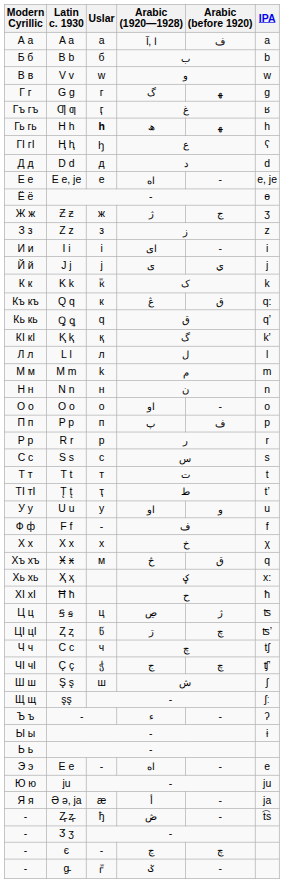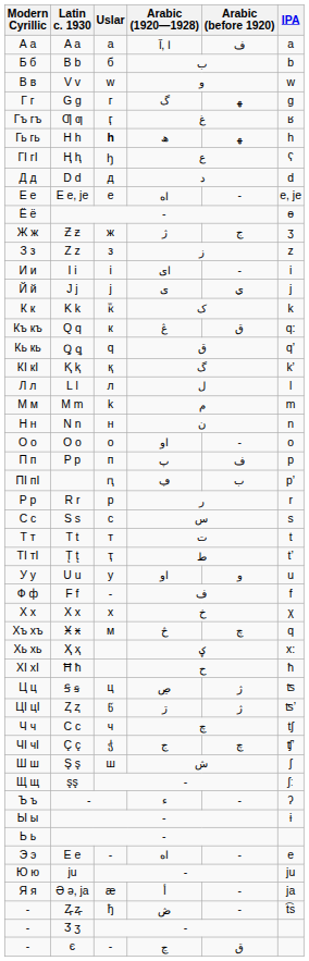+ row: ПӀ пӀ | ԥ | ڢ | ب | pʼ
Хъ хъ | Arabic (before 1920): ق -> چ
ЦӀ цӀ | Arabic (before 1920): چ -> ژ
- / є | Arabic (before 1920): چ -> ق
- row: - | g̵ | гᷱ | ݢ | -
